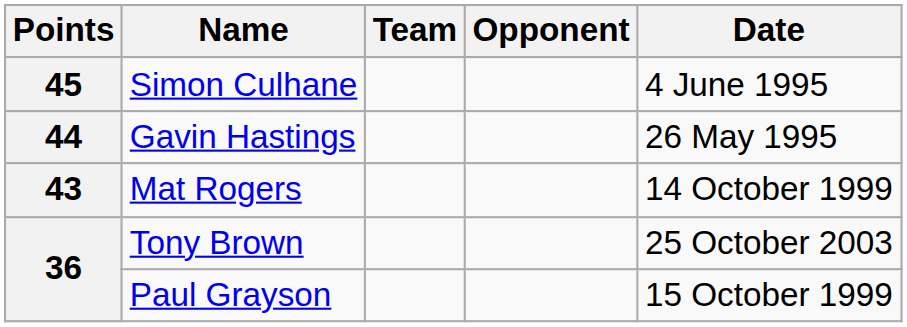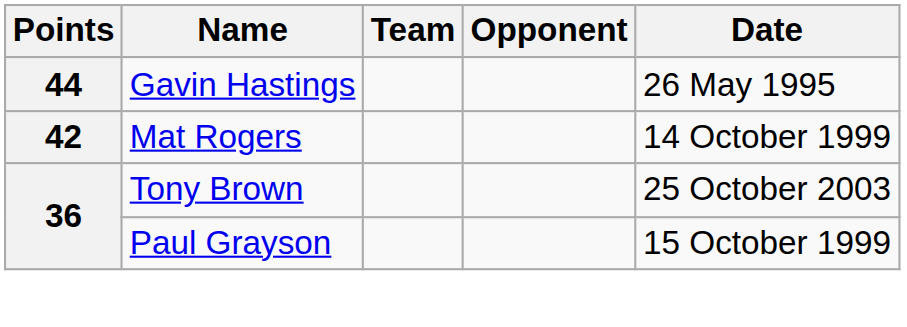- row: 45 | Simon Culhane | 4 June 1995
Mat Rogers | Points: 43 -> 42
